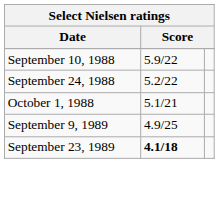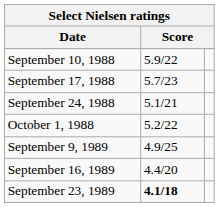+ row: September 17, 1988 | 5.7/23
September 24, 1988 | column 2: 5.2/22 -> 5.1/21
October 1, 1988 | column 2: 5.1/21 -> 5.2/22
+ row: September 16, 1989 | 4.4/20
